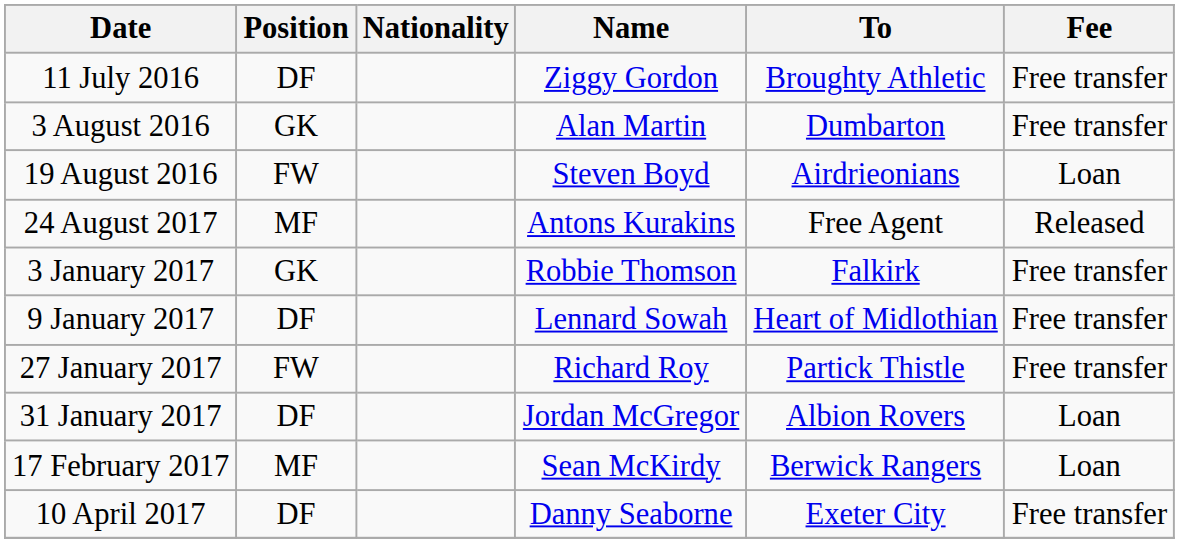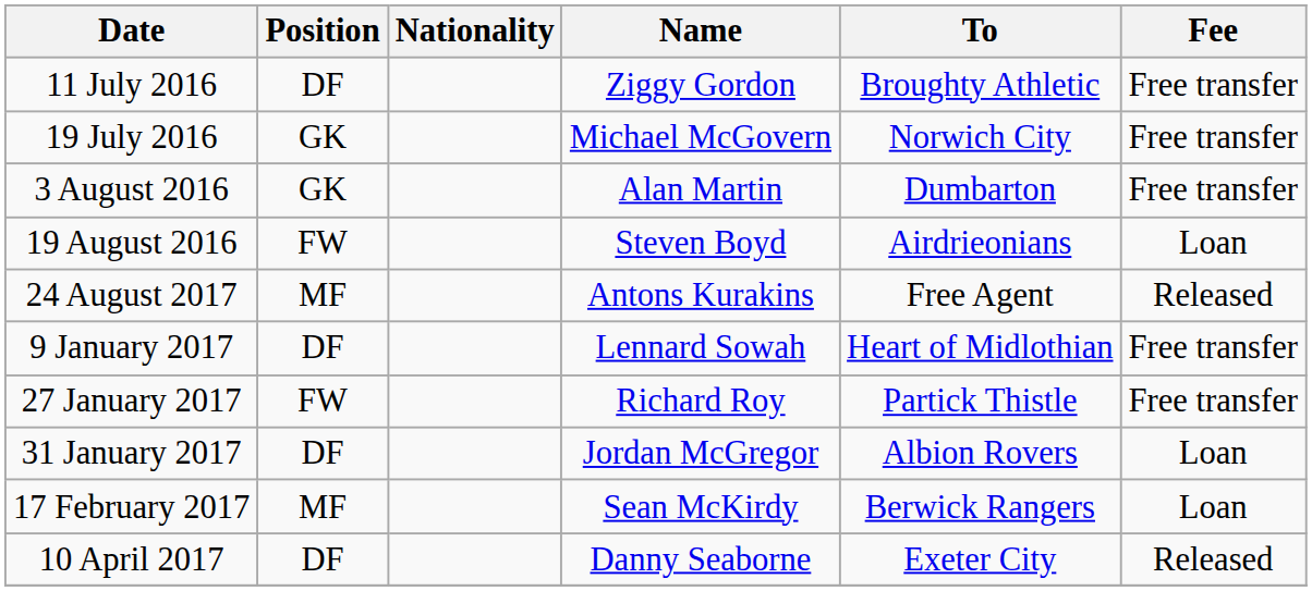+ row: 19 July 2016 | GK | Michael McGovern | Norwich City | Free transfer
- row: 3 January 2017 | GK | Robbie Thomson | Falkirk | Free transfer
10 April 2017 | Fee: Free transfer -> Released
